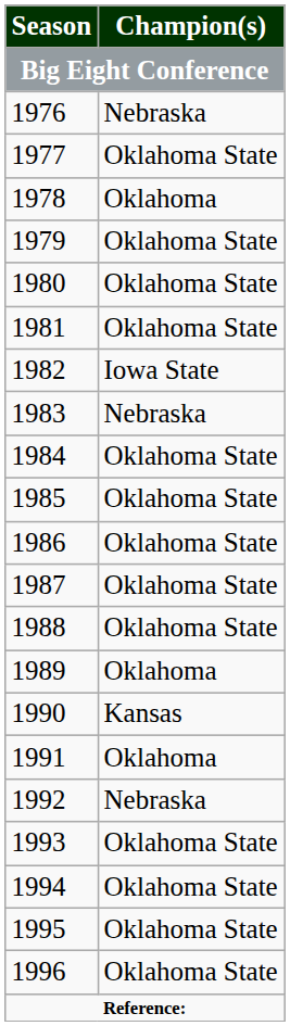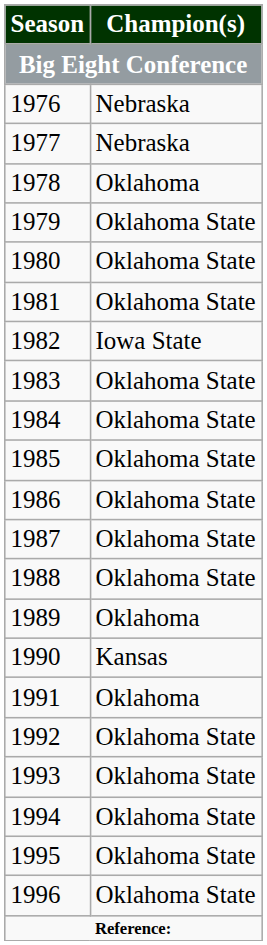1977 | Champion(s): Oklahoma State -> Nebraska
1983 | Champion(s): Nebraska -> Oklahoma State
1992 | Champion(s): Nebraska -> Oklahoma State
